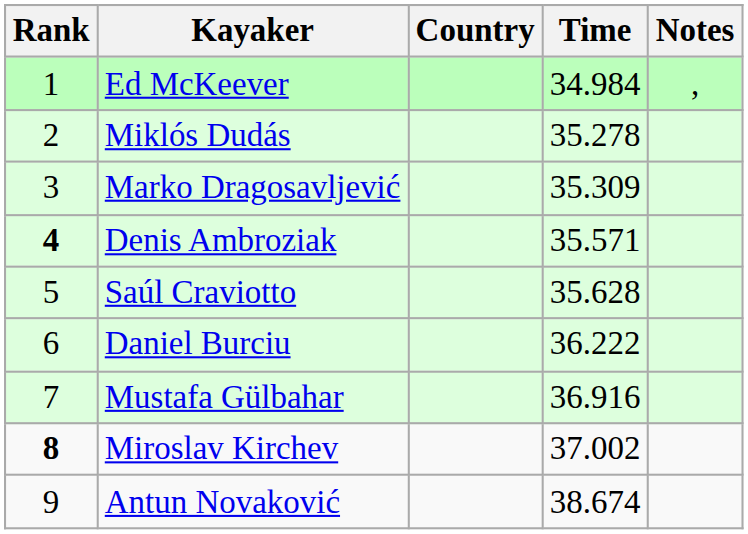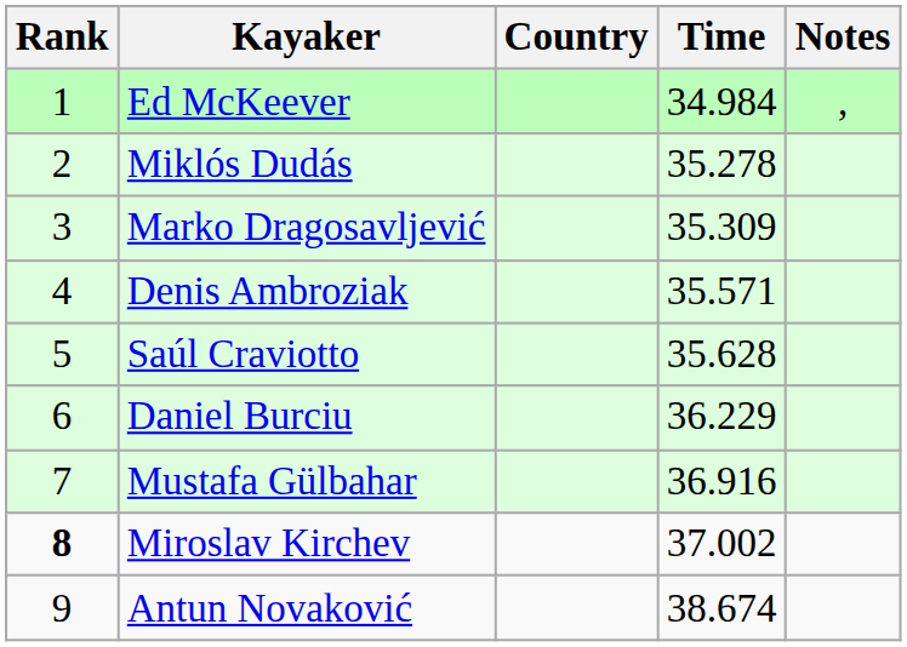Denis Ambroziak | Rank: bold -> normal
Daniel Burciu | Time: 36.222 -> 36.229
